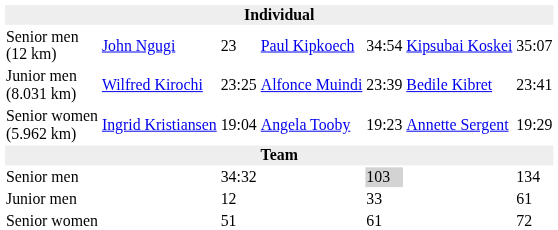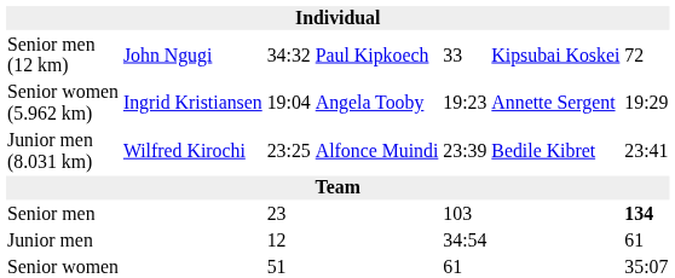Senior men (12 km) | column 3: 23 -> 34:32
Senior men (12 km) | column 5: 34:54 -> 33
Senior men (12 km) | column 7: 35:07 -> 72
rows swapped: Junior men (8.031 km) <-> Senior women (5.962 km)
Senior men | column 3: 34:32 -> 23
Senior men | column 5: lightgrey background -> no background
Senior men | column 7: normal -> bold
Junior men | column 5: 33 -> 34:54
Senior women | column 7: 72 -> 35:07
